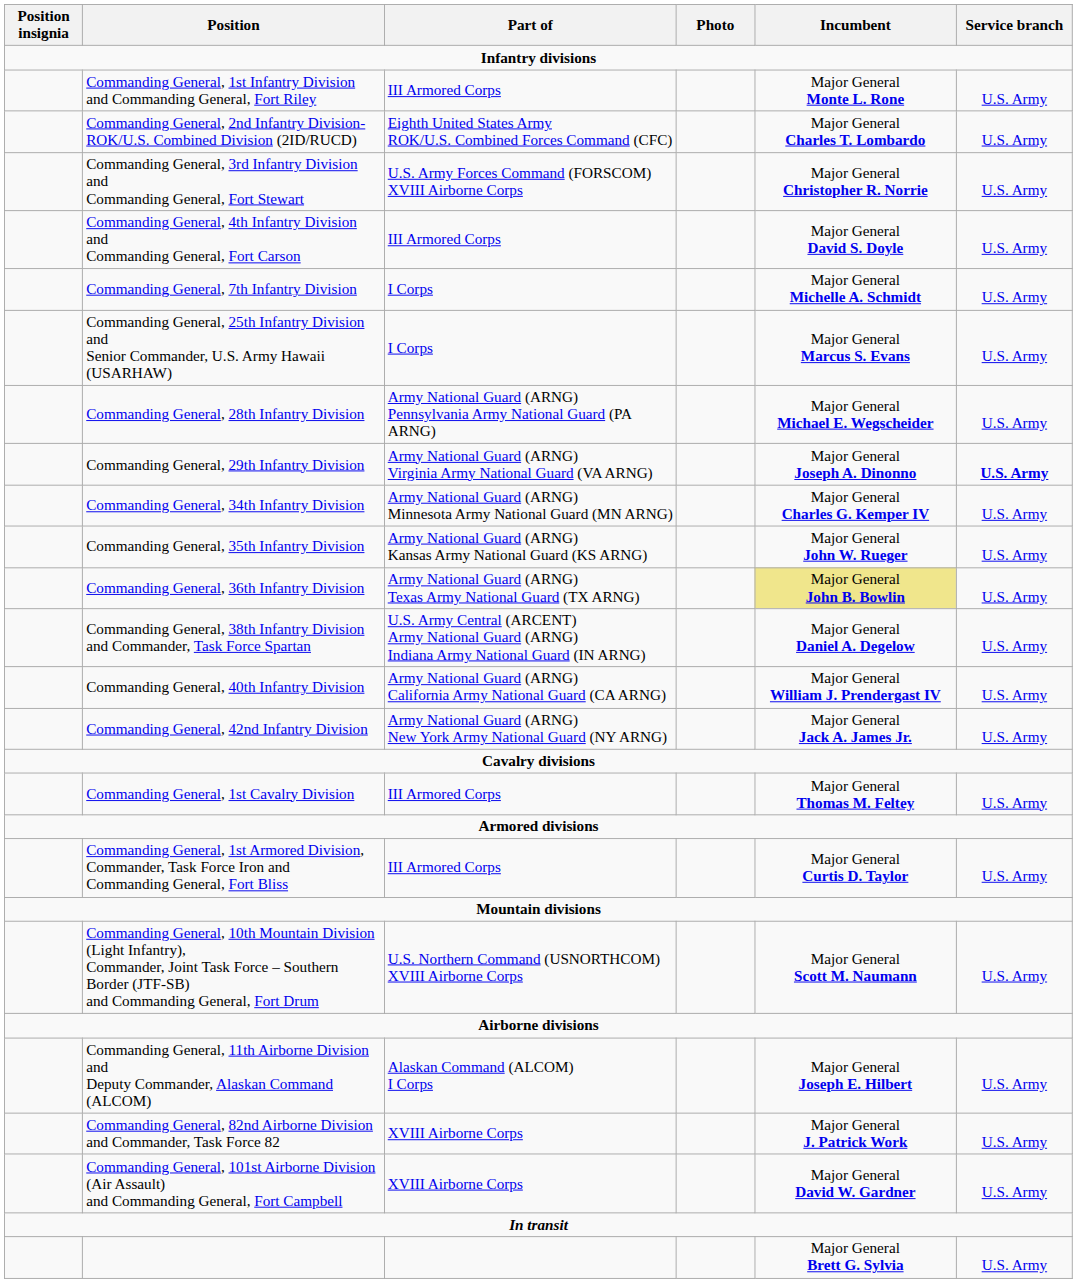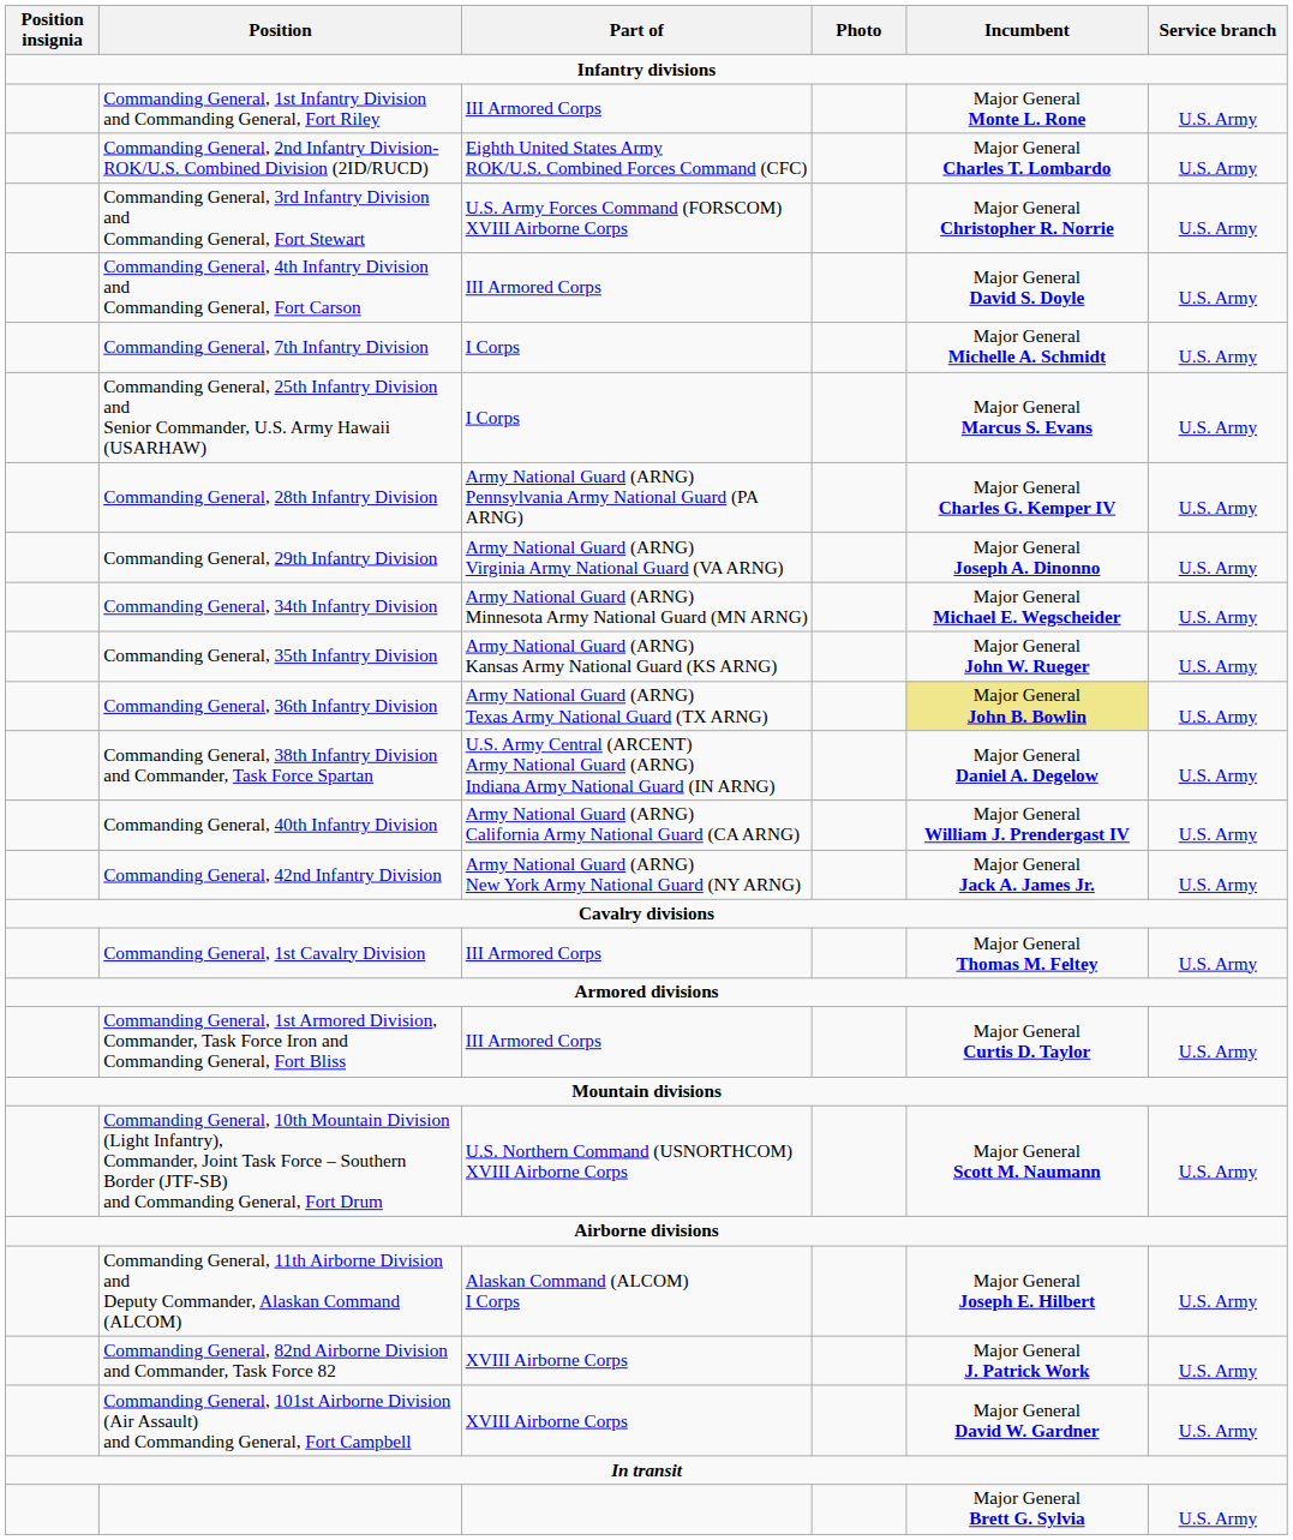Commanding General, 28th Infantry Division | Incumbent: Major General Michael E. Wegscheider -> Major General Charles G. Kemper IV
Commanding General, 29th Infantry Division | Service branch: bold -> normal
Commanding General, 34th Infantry Division | Incumbent: Major General Charles G. Kemper IV -> Major General Michael E. Wegscheider
